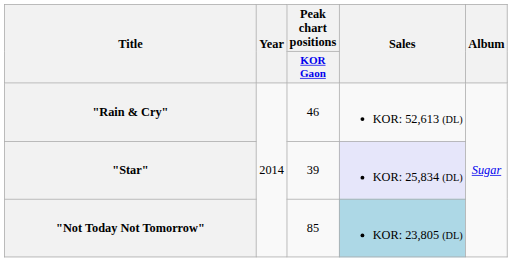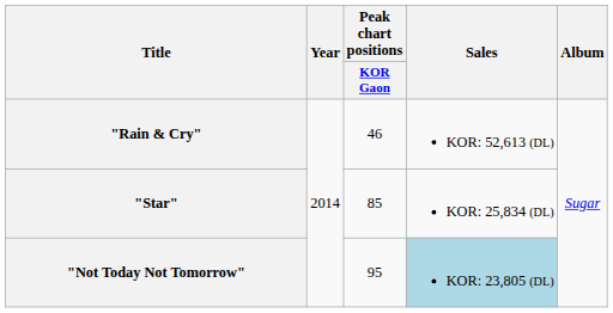"Star" | Peak chart positions / KOR Gaon: 39 -> 85
"Star" | Sales: lavender background -> no background
"Not Today Not Tomorrow" | Peak chart positions / KOR Gaon: 85 -> 95
